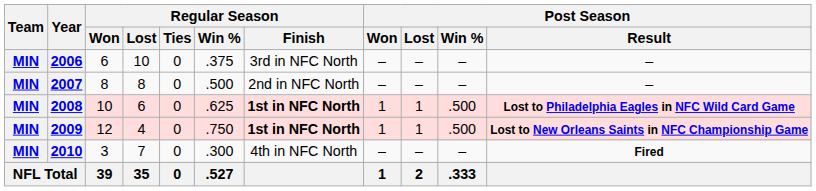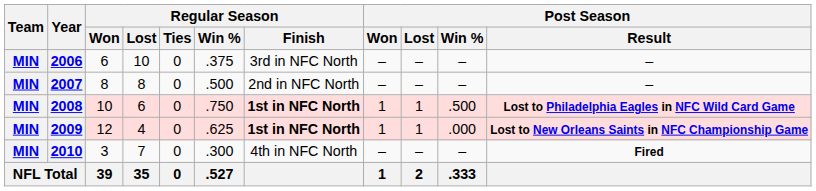2008 | Regular Season / Win %: .625 -> .750
2009 | Regular Season / Win %: .750 -> .625
2009 | Post Season / Win %: .500 -> .000
